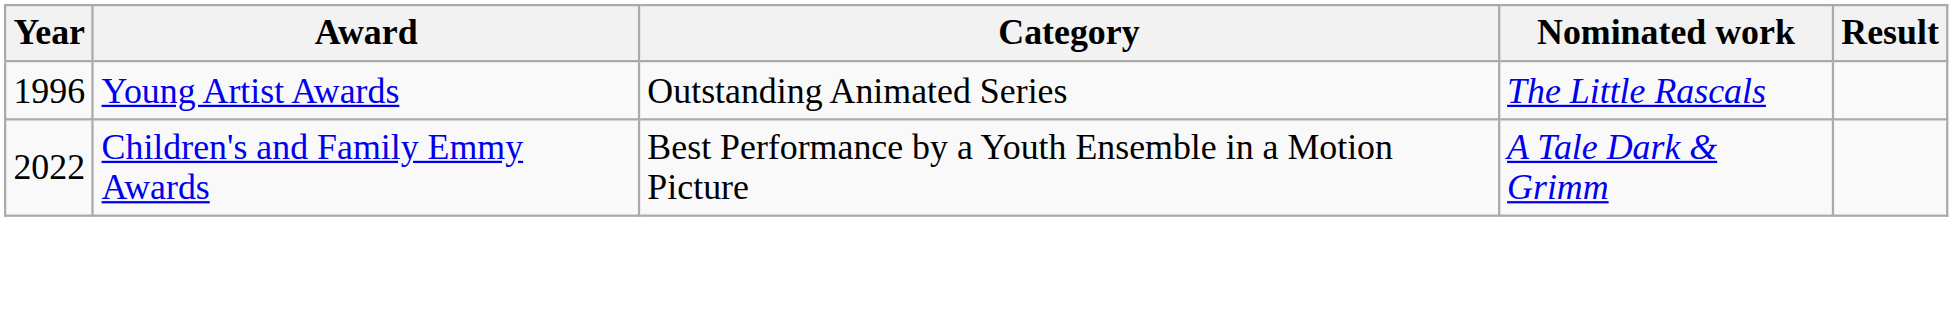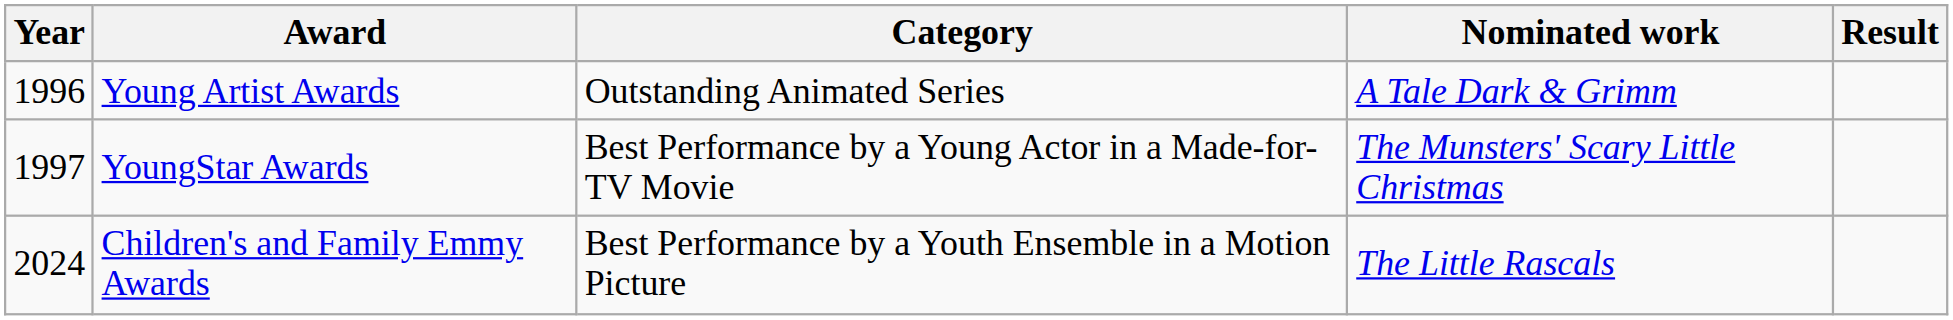Young Artist Awards | Nominated work: The Little Rascals -> A Tale Dark & Grimm
+ row: 1997 | YoungStar Awards | Best Performance by a Young Actor in a Made-for-TV Movie | The Munsters' Scary Little Christmas
Children's and Family Emmy Awards | Year: 2022 -> 2024
Children's and Family Emmy Awards | Nominated work: A Tale Dark & Grimm -> The Little Rascals
